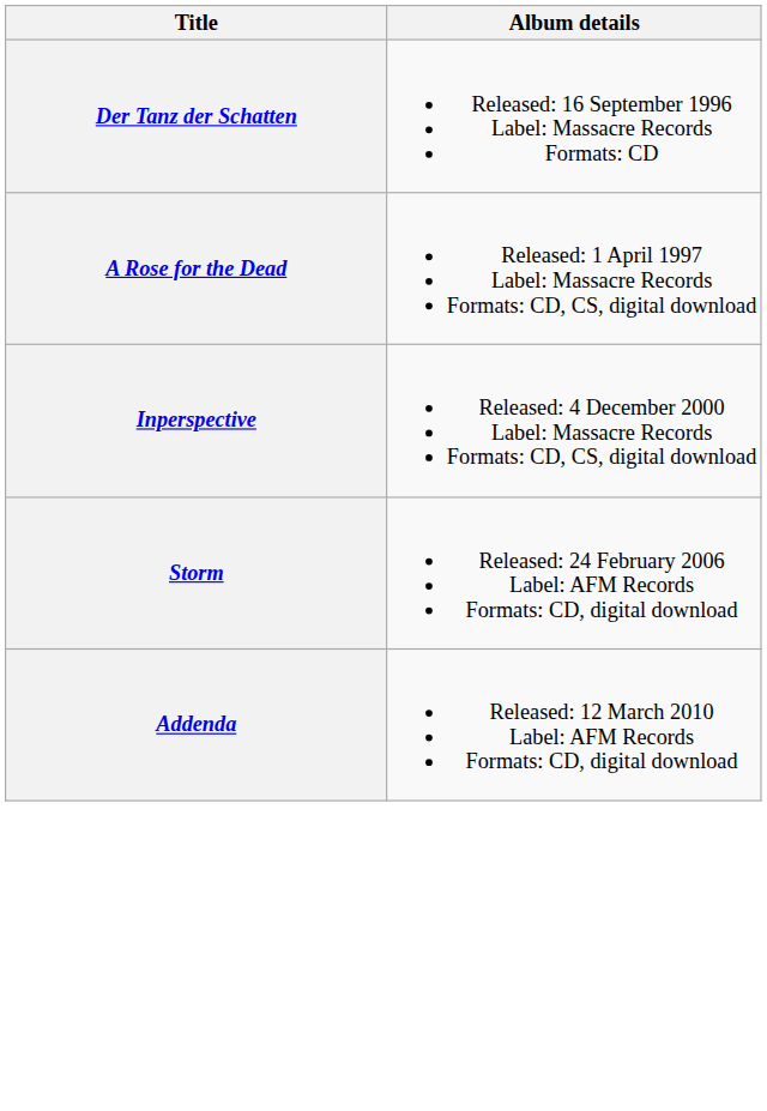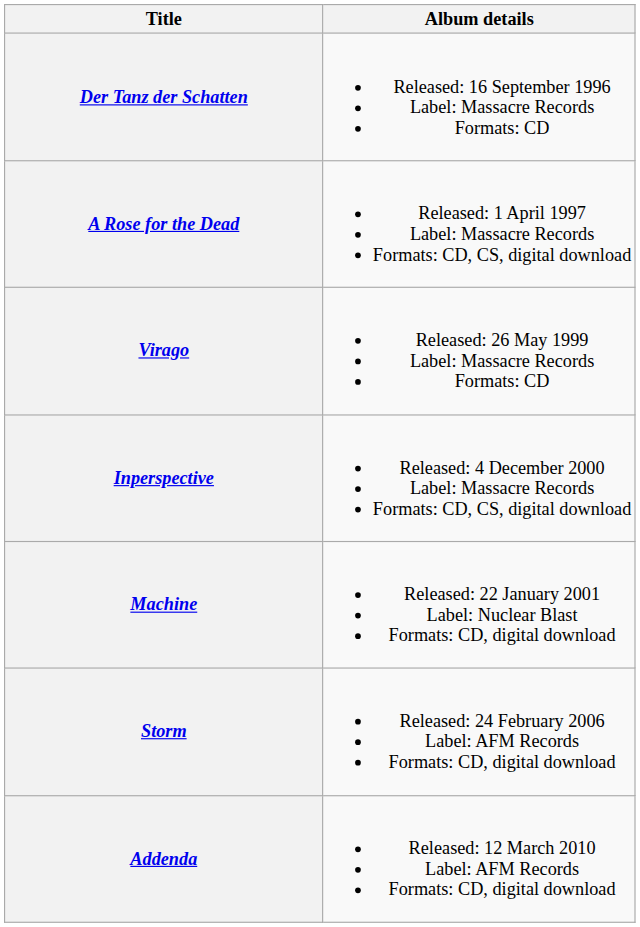+ row: Virago | Released: 26 May 1999 Label: Massacre Records Formats: CD
+ row: Machine | Released: 22 January 2001 Label: Nuclear Blast Formats: CD, digital download
